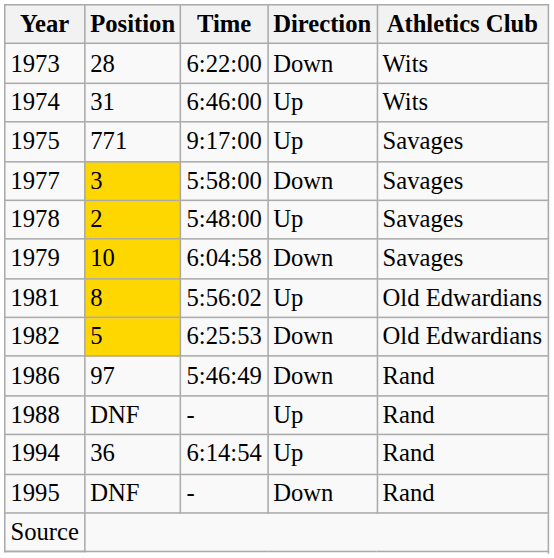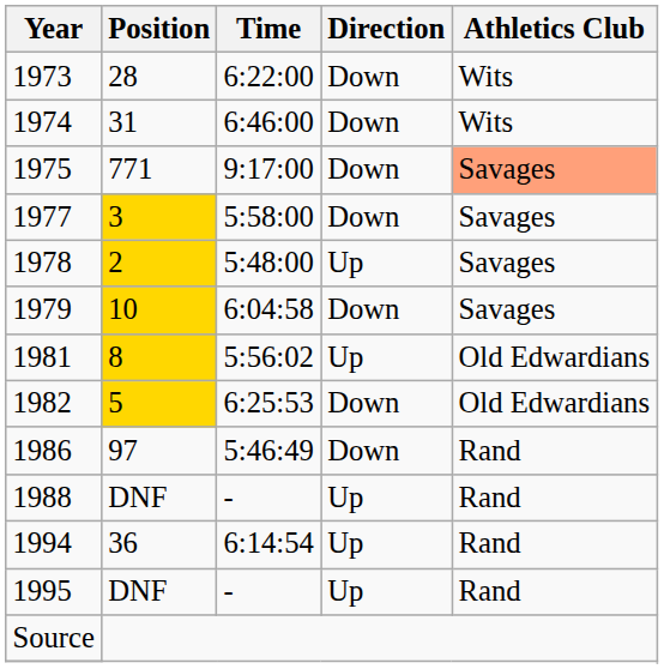1974 | Direction: Up -> Down
1975 | Direction: Up -> Down
1975 | Athletics Club: no background -> lightsalmon background
1995 | Direction: Down -> Up
